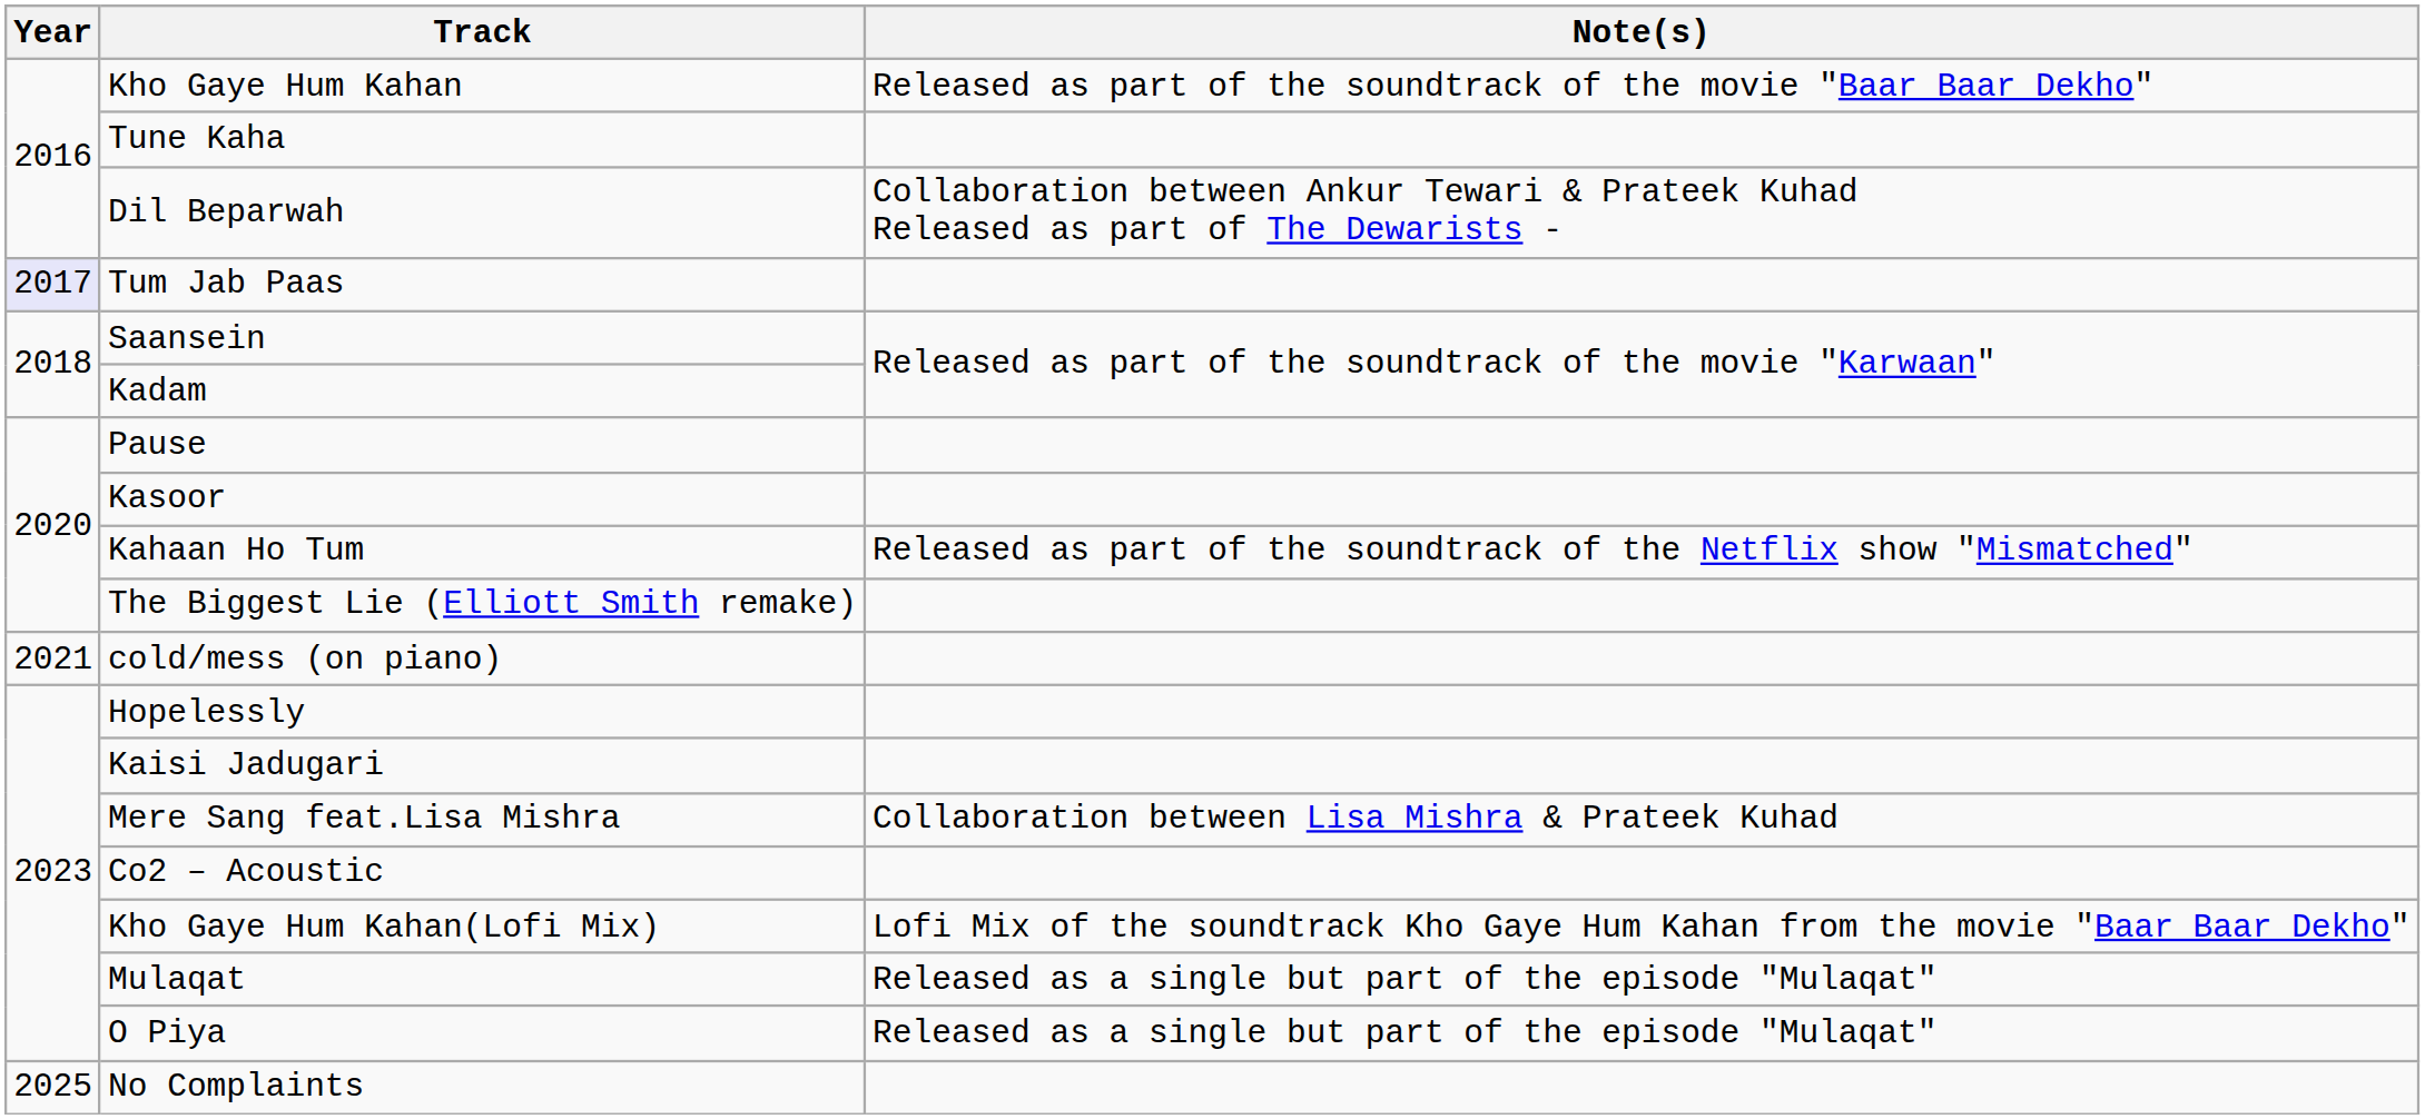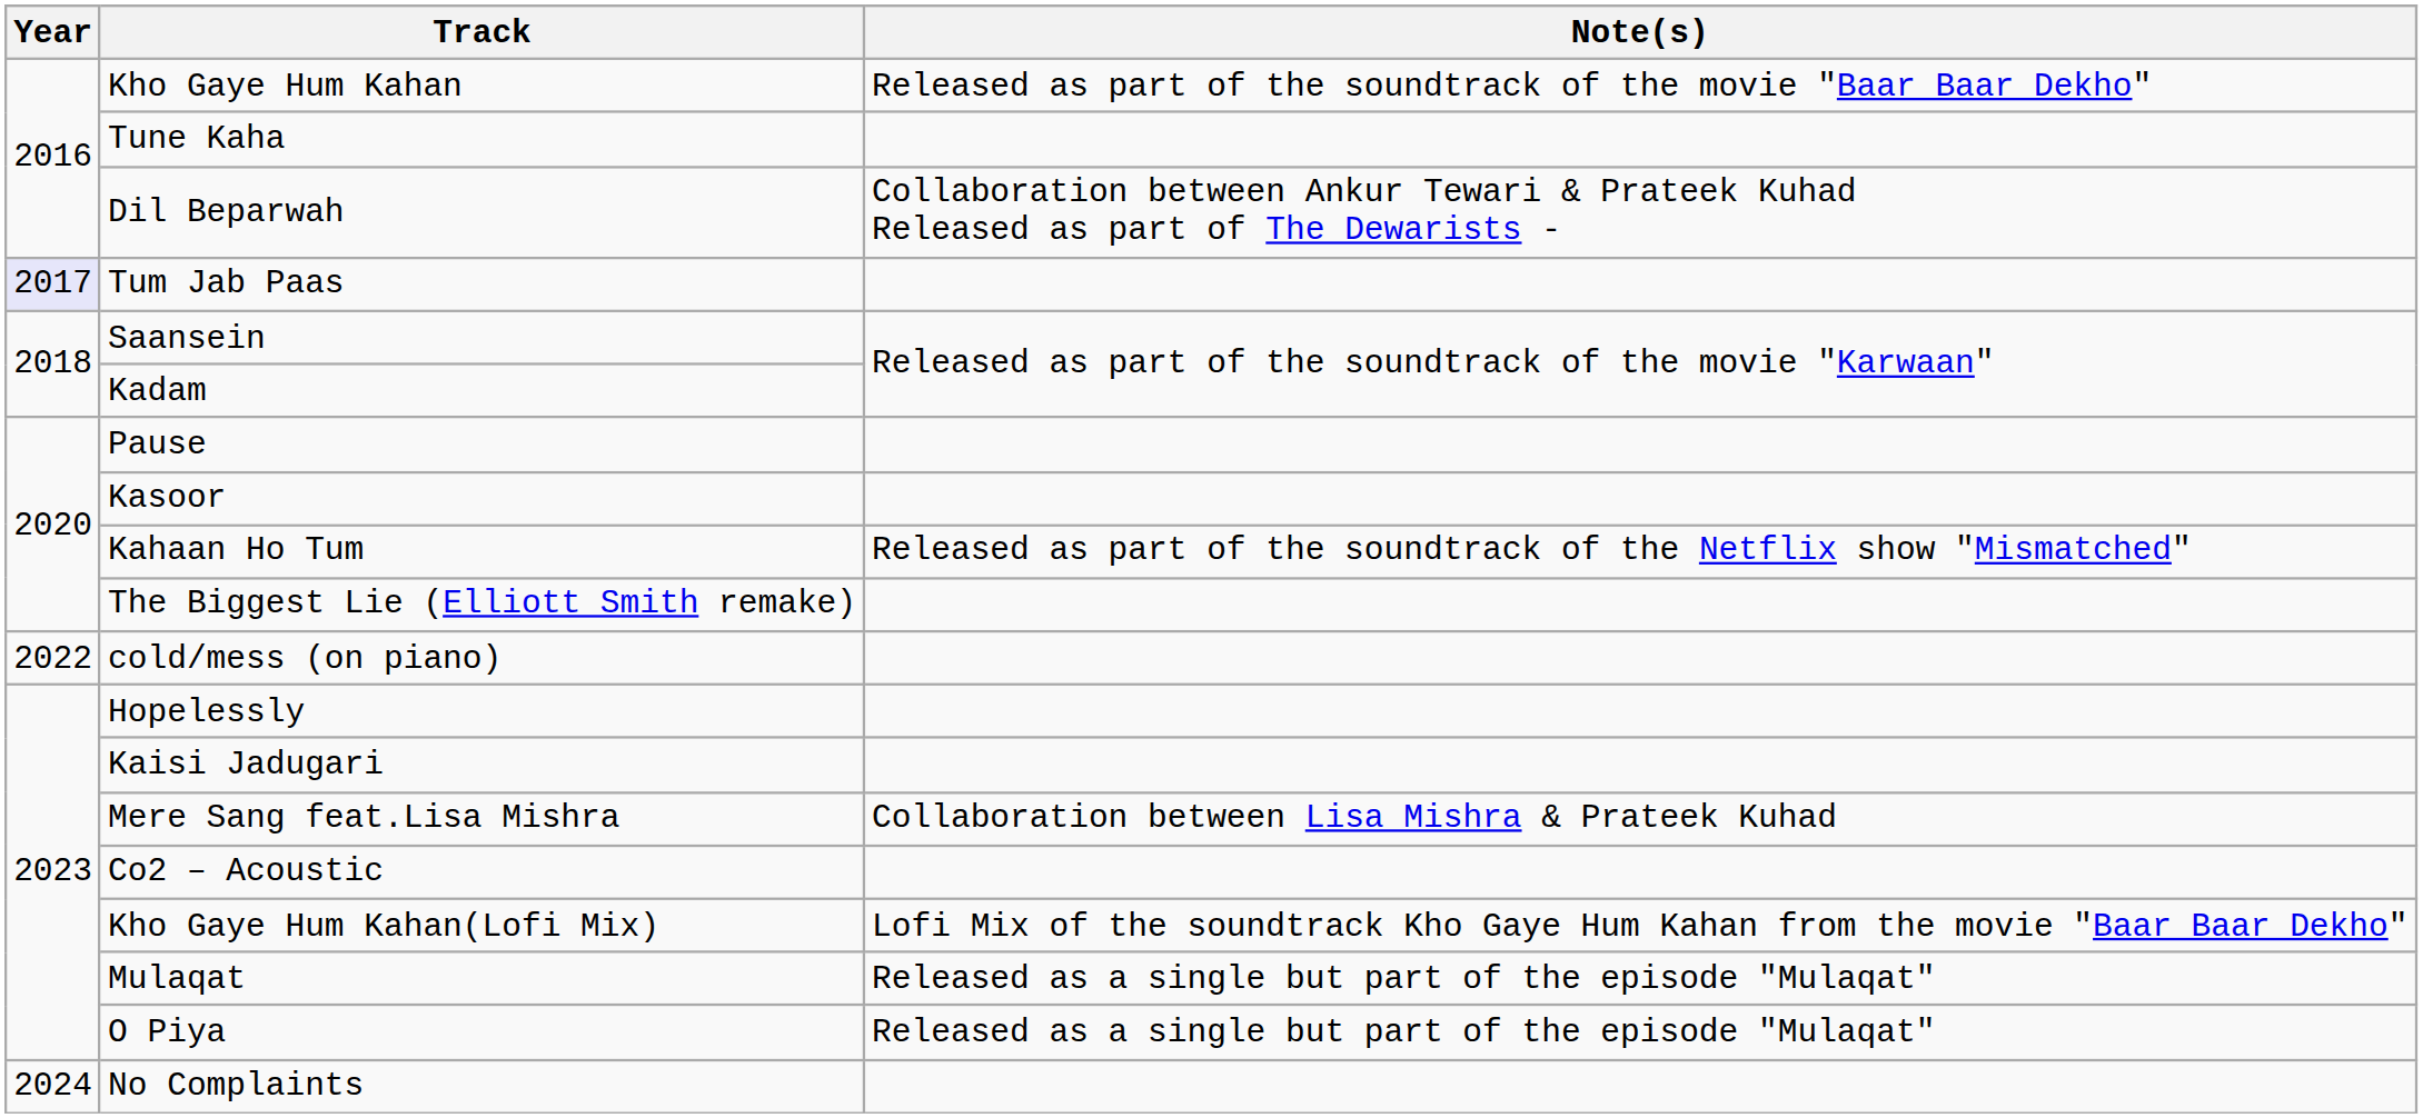cold/mess (on piano) | Year: 2021 -> 2022
No Complaints | Year: 2025 -> 2024
